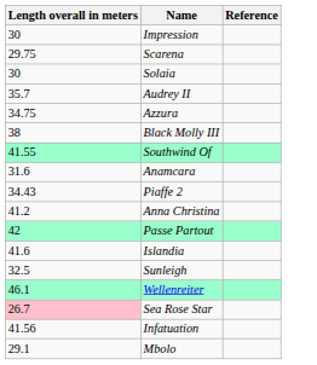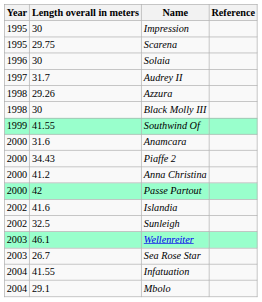+ column: Year | 1995 | 1995 | 1996 | 1997 | 1998 | 1998 | 1999 | 2000 | 2000 | 2000 | 2000 | 2002 | 2002 | 2003 | 2003 | 2004 | 2004
Audrey II | Length overall in meters: 35.7 -> 31.7
Azzura | Length overall in meters: 34.75 -> 29.26
Black Molly III | Length overall in meters: 38 -> 30
Sea Rose Star | Length overall in meters: pink background -> no background
Infatuation | Length overall in meters: 41.56 -> 41.55
